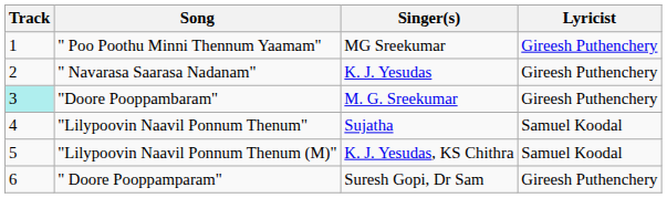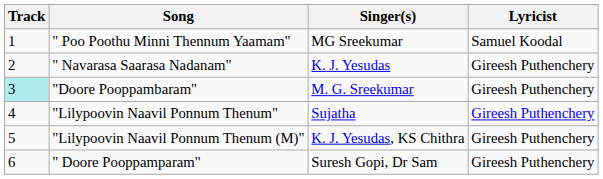" Poo Poothu Minni Thennum Yaamam" | Lyricist: Gireesh Puthenchery -> Samuel Koodal
"Lilypoovin Naavil Ponnum Thenum" | Lyricist: Samuel Koodal -> Gireesh Puthenchery
"Lilypoovin Naavil Ponnum Thenum (M)" | Lyricist: Samuel Koodal -> Gireesh Puthenchery
